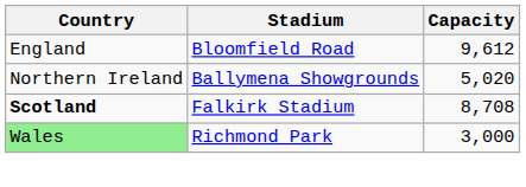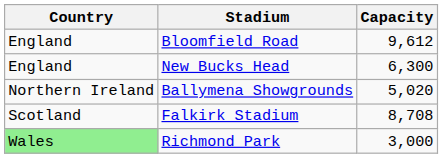+ row: England | New Bucks Head | 6,300
Falkirk Stadium | Country: bold -> normal
